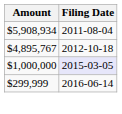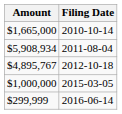+ row: $1,665,000 | 2010-10-14
$1,000,000 | Filing Date: lavender background -> no background
